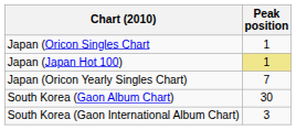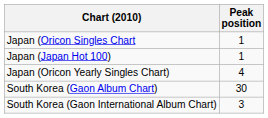Japan (Japan Hot 100) | Peak position: khaki background -> no background
Japan (Oricon Yearly Singles Chart) | Peak position: 7 -> 4
